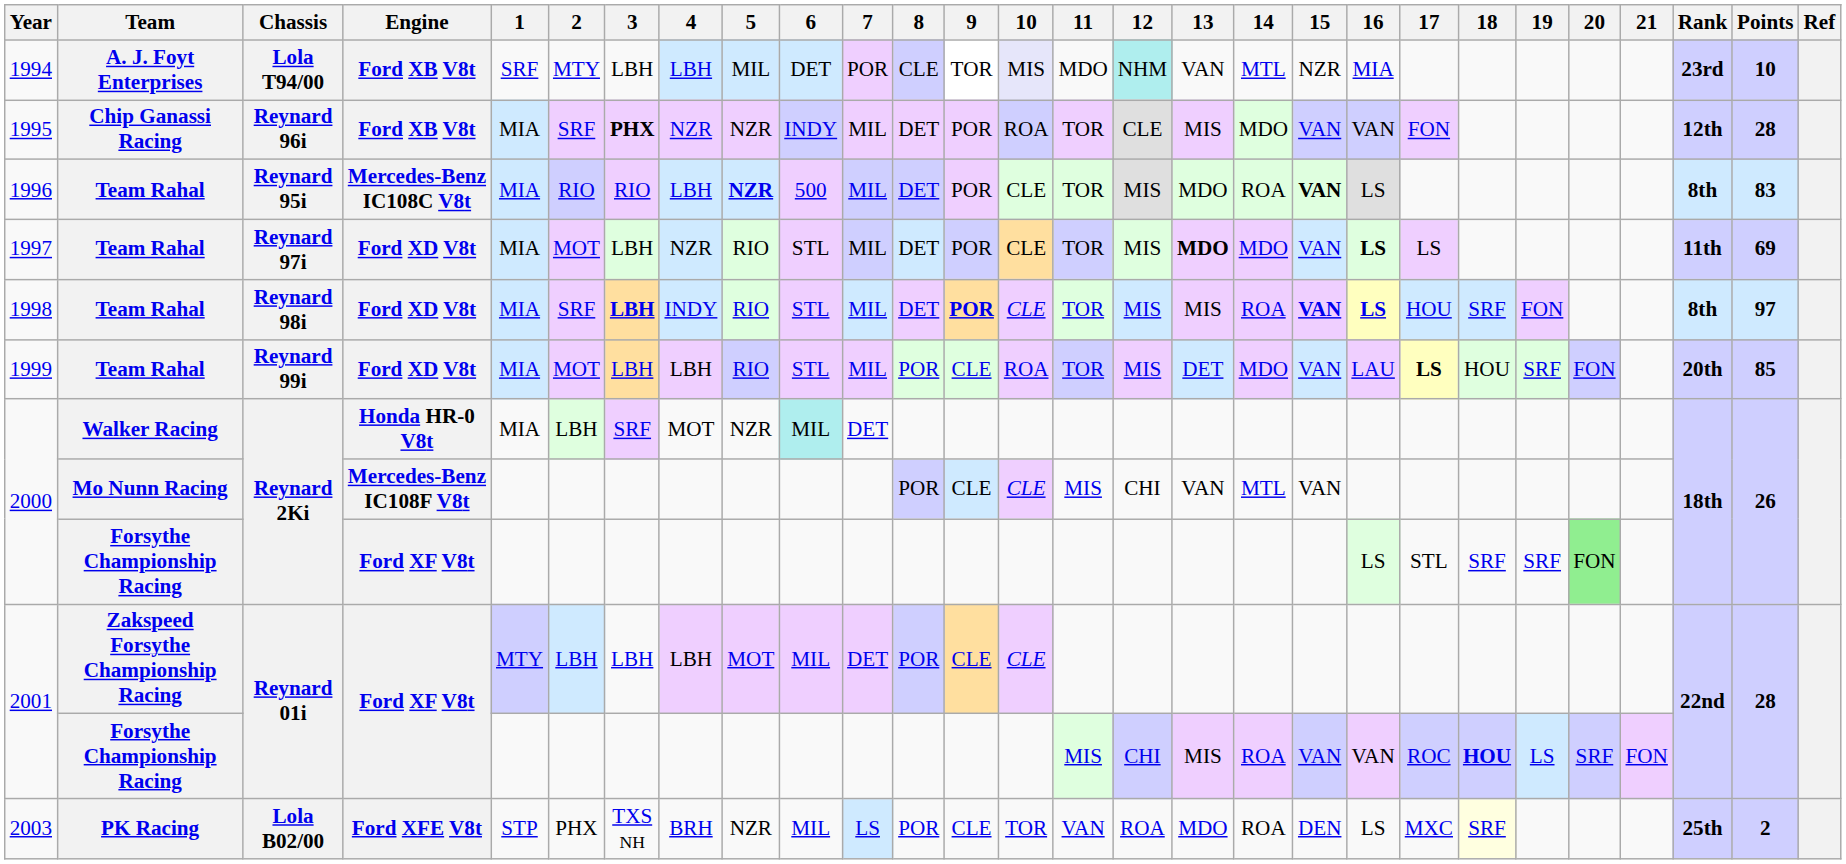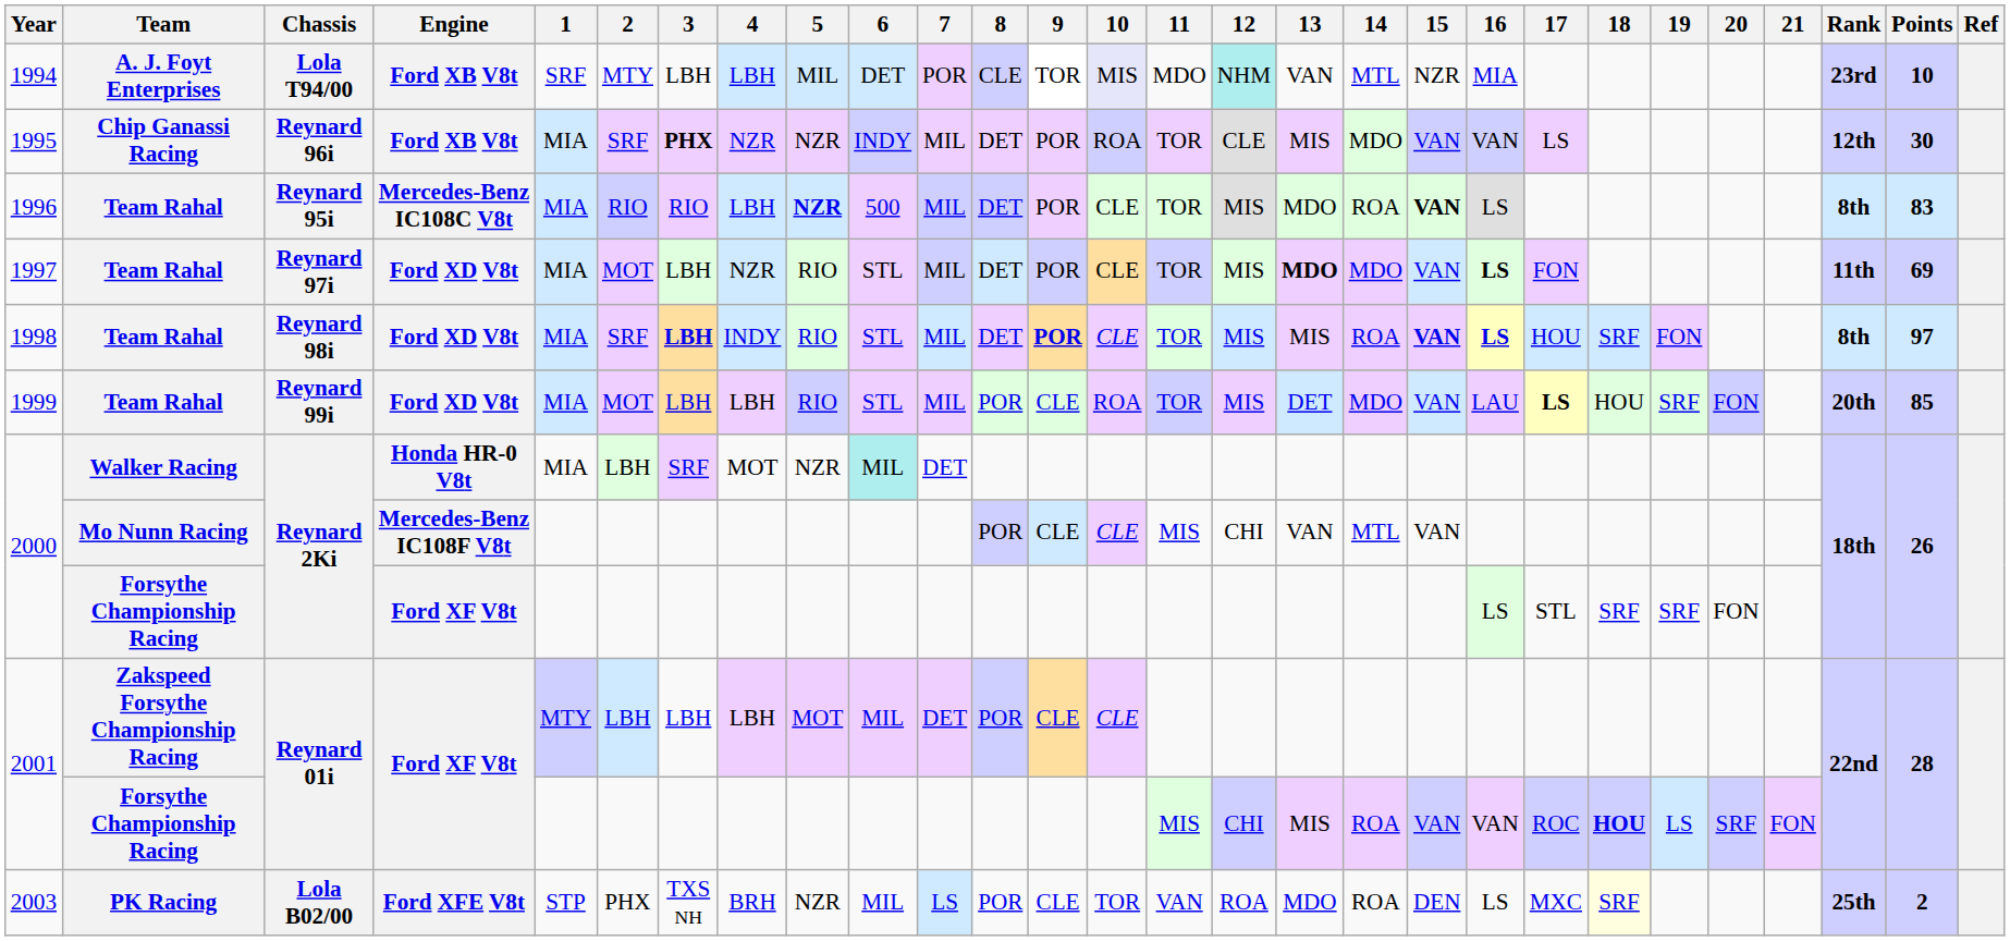1995 | 17: FON -> LS
1995 | Points: 28 -> 30
1997 | 17: LS -> FON
2000 / Forsythe Championship Racing | 20: lightgreen background -> no background
